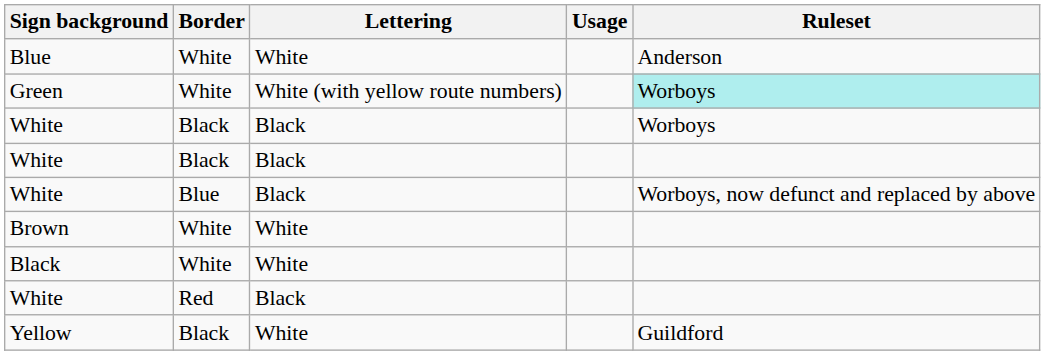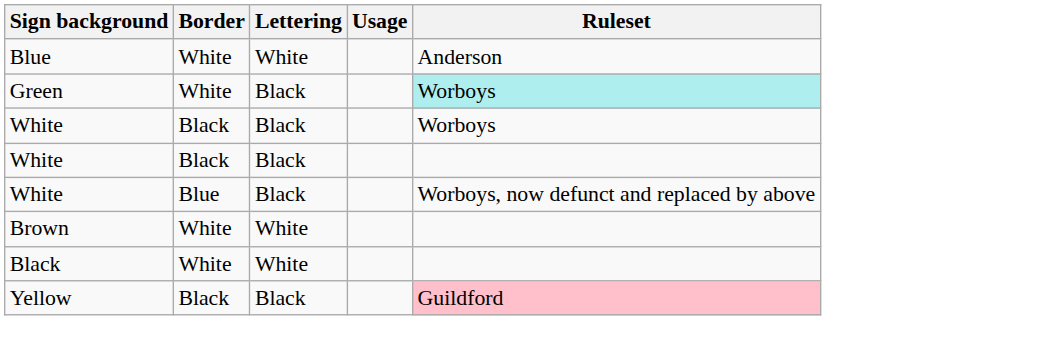Green | Lettering: White (with yellow route numbers) -> Black
- row: White | Red | Black
Yellow | Lettering: White -> Black
Yellow | Ruleset: no background -> pink background
